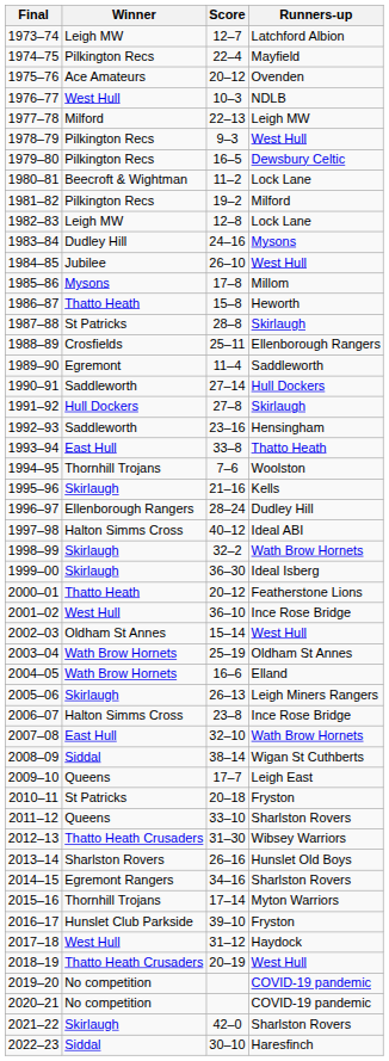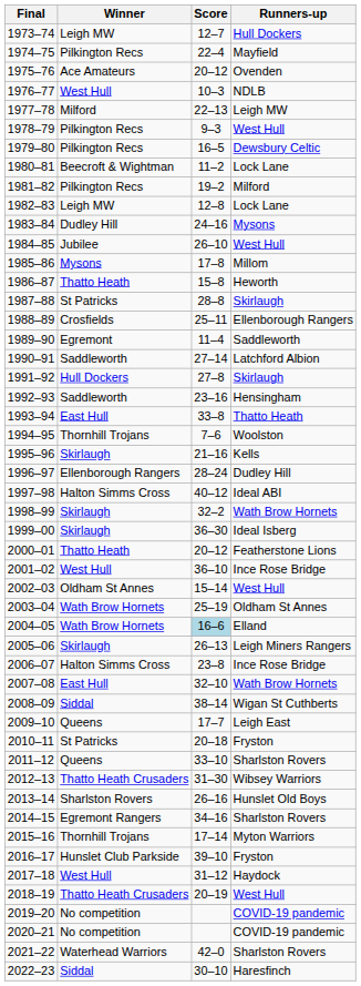1973–74 | Runners-up: Latchford Albion -> Hull Dockers
1990–91 | Runners-up: Hull Dockers -> Latchford Albion
2004–05 | Score: no background -> lightblue background
2021–22 | Winner: Skirlaugh -> Waterhead Warriors
